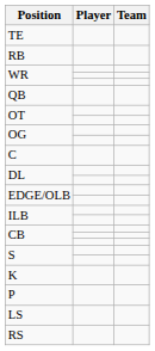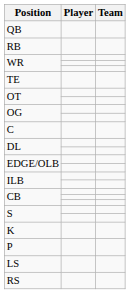rows swapped: QB <-> TE
